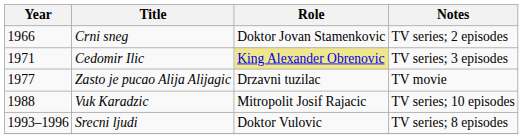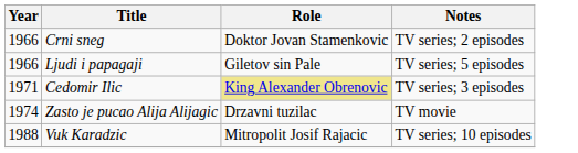+ row: 1966 | Ljudi i papagaji | Giletov sin Pale | TV series; 5 episodes
Zasto je pucao Alija Alijagic | Year: 1977 -> 1974
- row: 1993–1996 | Srecni ljudi | Doktor Vulovic | TV series; 8 episodes
